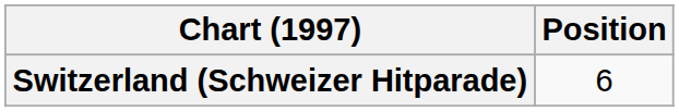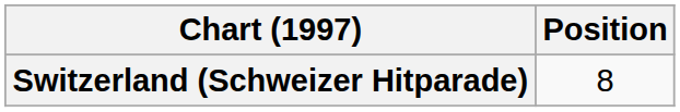Switzerland (Schweizer Hitparade) | Position: 6 -> 8
